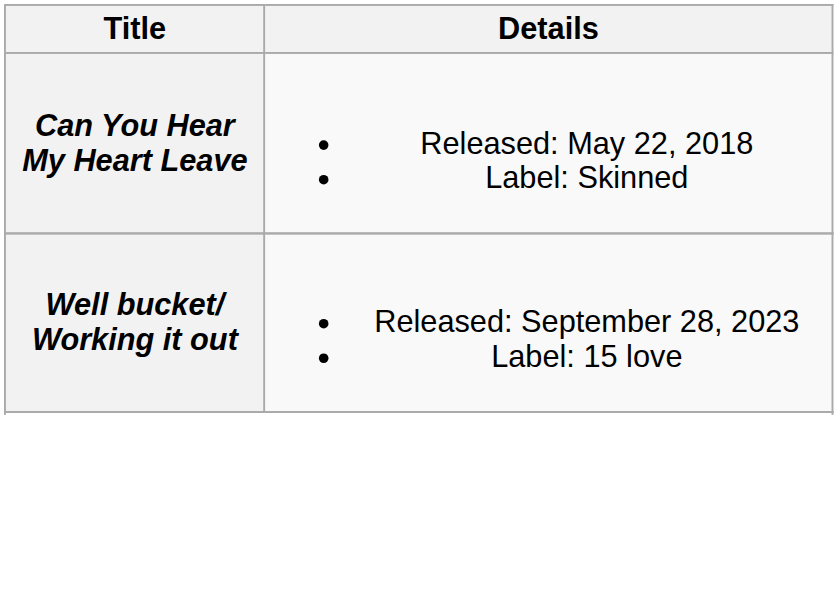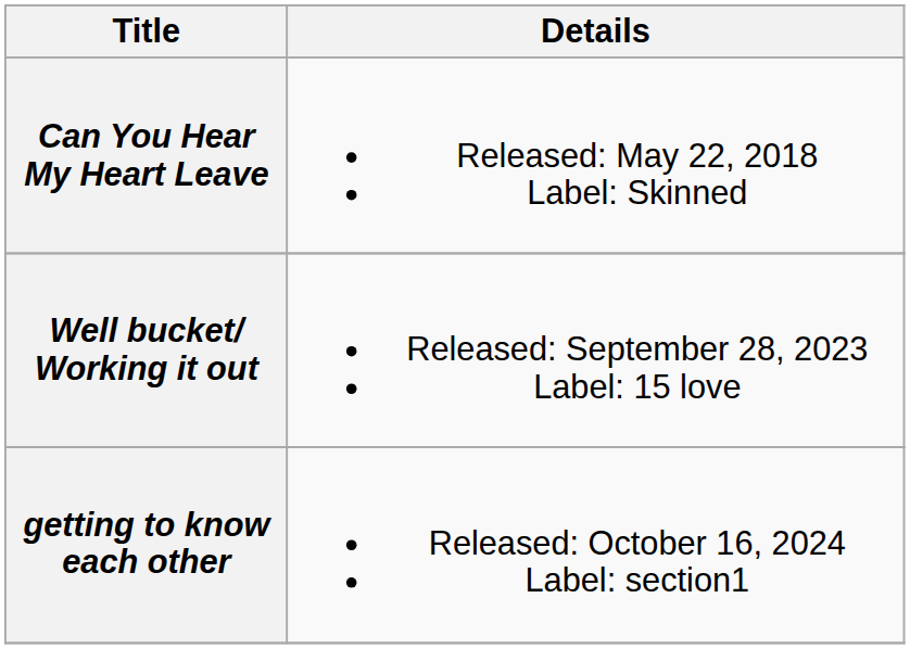+ row: getting to know each other | Released: October 16, 2024 Label: section1
